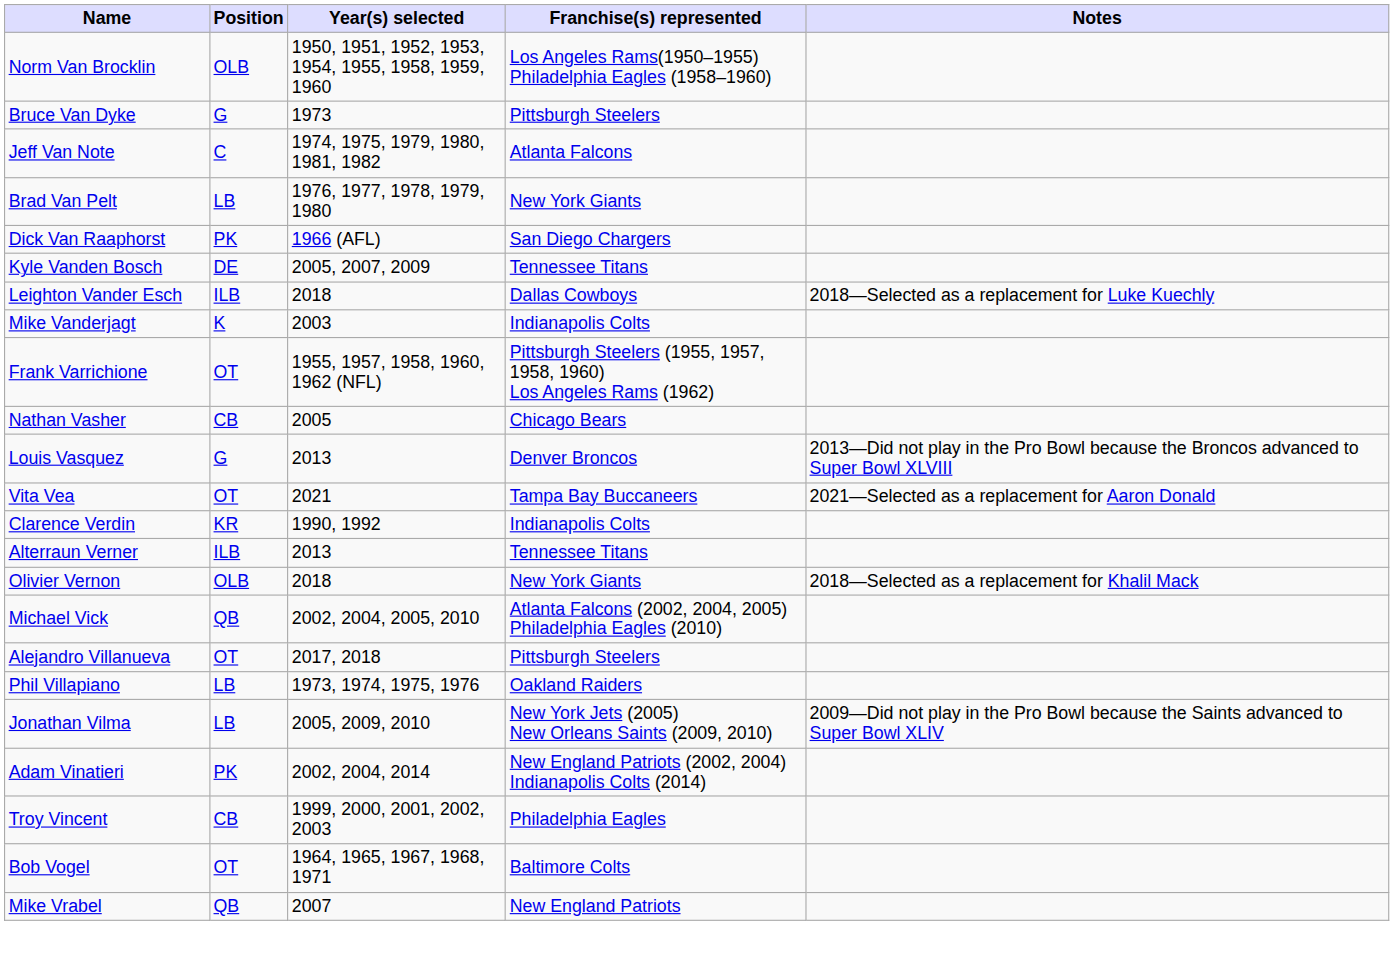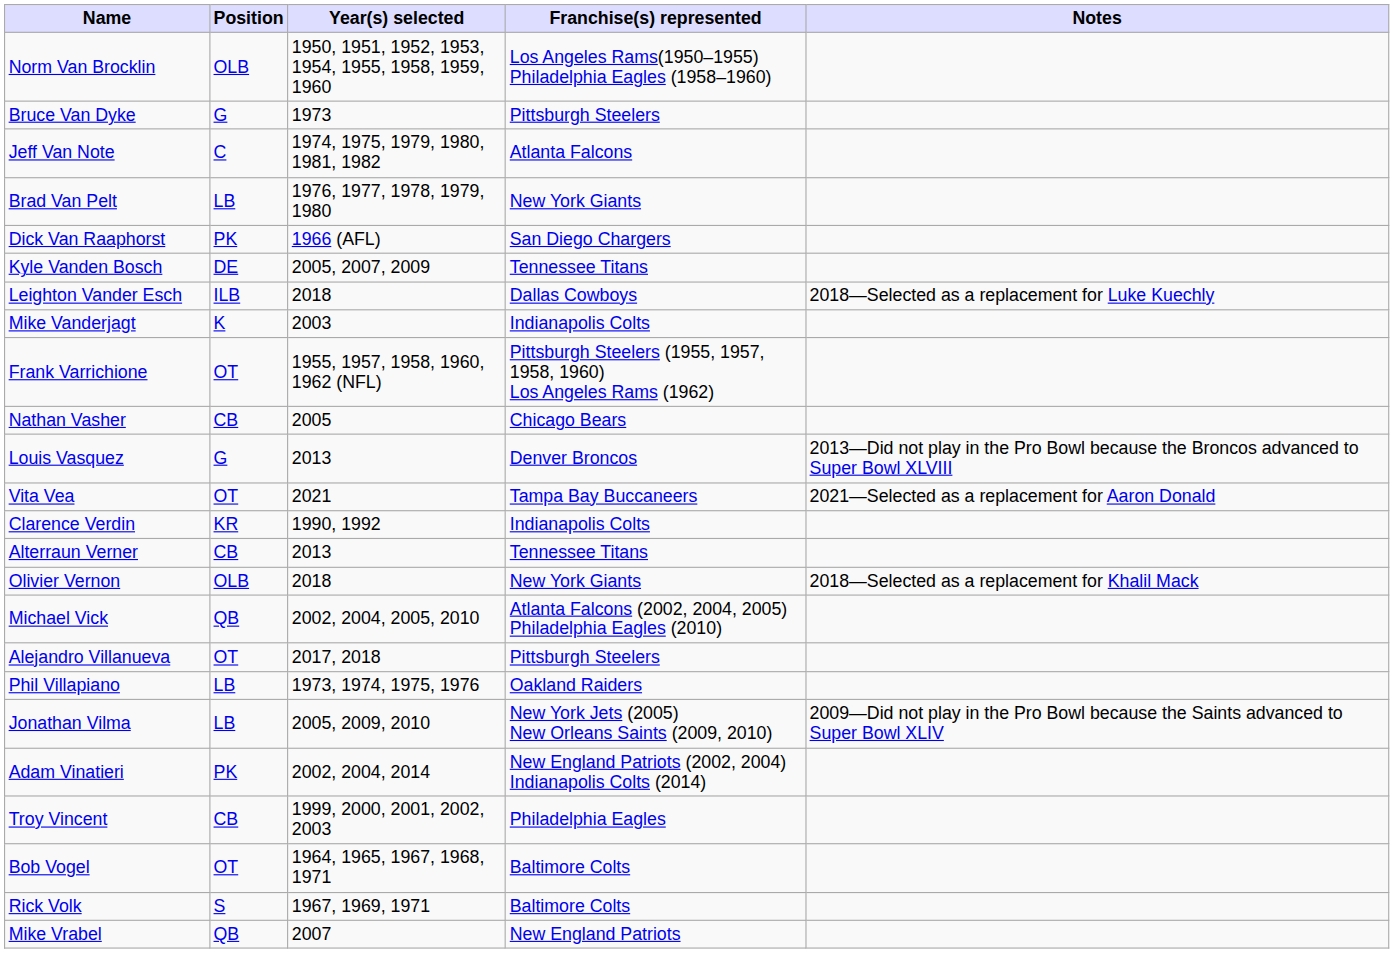Alterraun Verner | Position: ILB -> CB
+ row: Rick Volk | S | 1967, 1969, 1971 | Baltimore Colts
